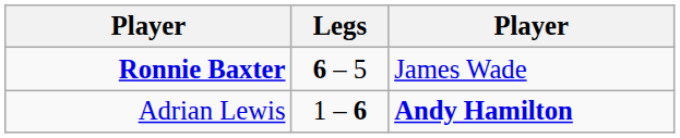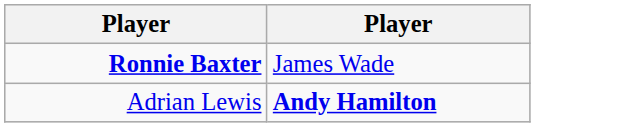- column: Legs | 6 – 5 | 1 – 6
